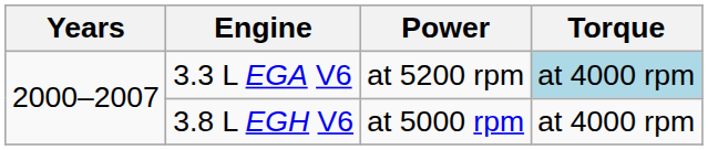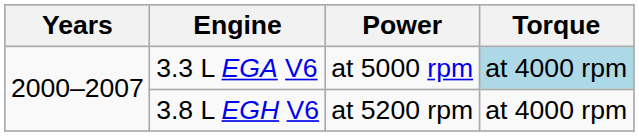3.3 L EGA V6 | Power: at 5200 rpm -> at 5000 rpm
3.8 L EGH V6 | Power: at 5000 rpm -> at 5200 rpm
